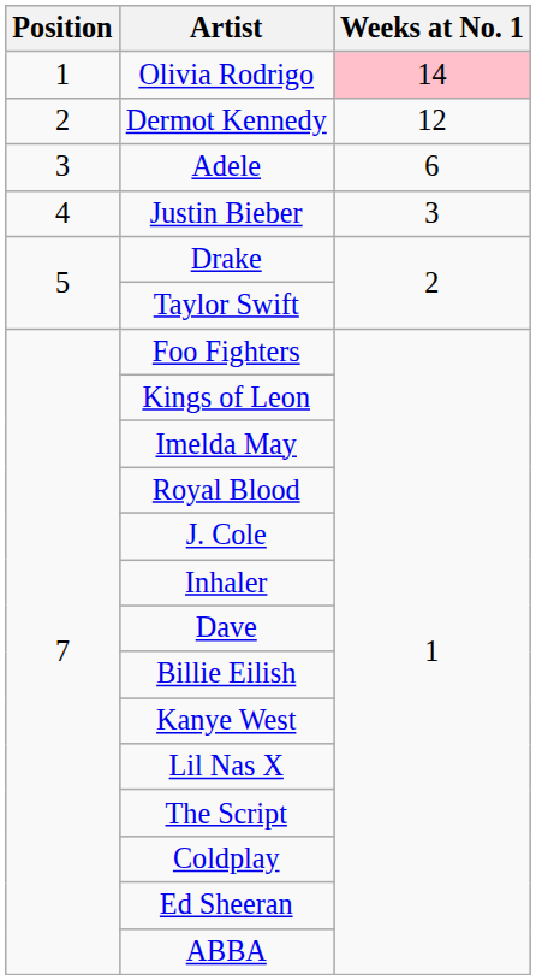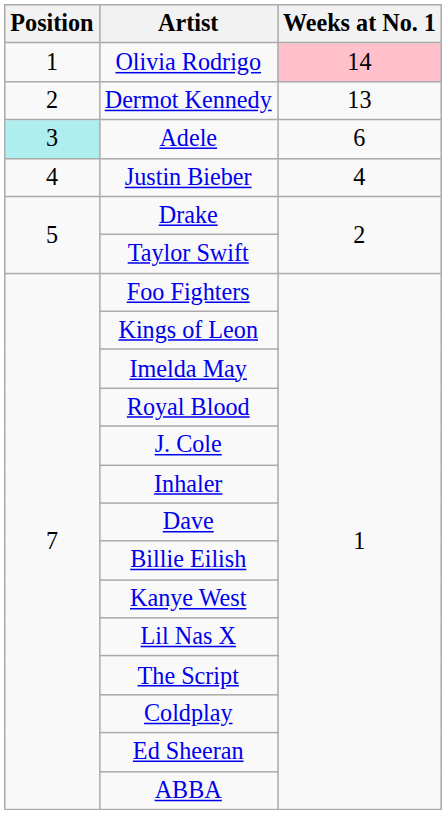Dermot Kennedy | Weeks at No. 1: 12 -> 13
Adele | Position: no background -> paleturquoise background
Justin Bieber | Weeks at No. 1: 3 -> 4
